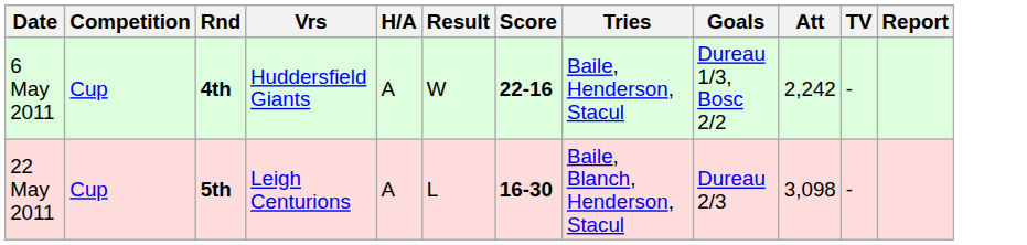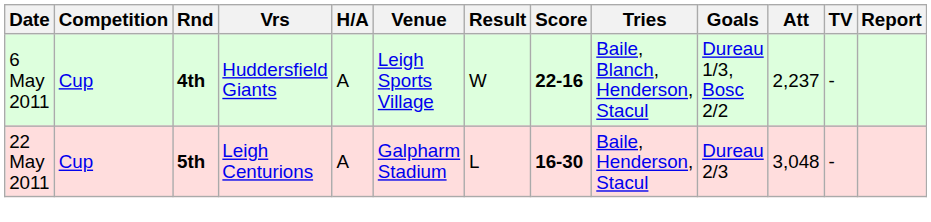+ column: Venue | Leigh Sports Village | Galpharm Stadium
6 May 2011 | Tries: Baile, Henderson, Stacul -> Baile, Blanch, Henderson, Stacul
6 May 2011 | Att: 2,242 -> 2,237
22 May 2011 | Tries: Baile, Blanch, Henderson, Stacul -> Baile, Henderson, Stacul
22 May 2011 | Att: 3,098 -> 3,048
